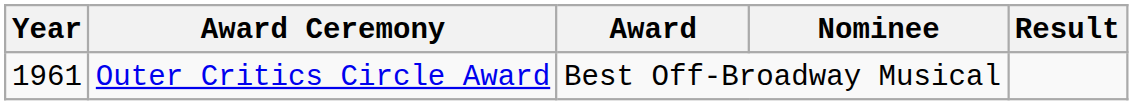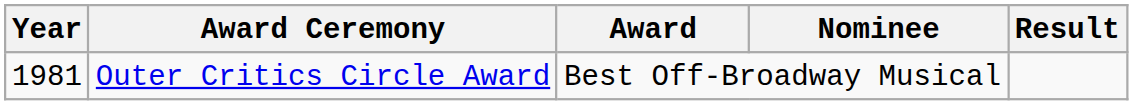Outer Critics Circle Award | Year: 1961 -> 1981
